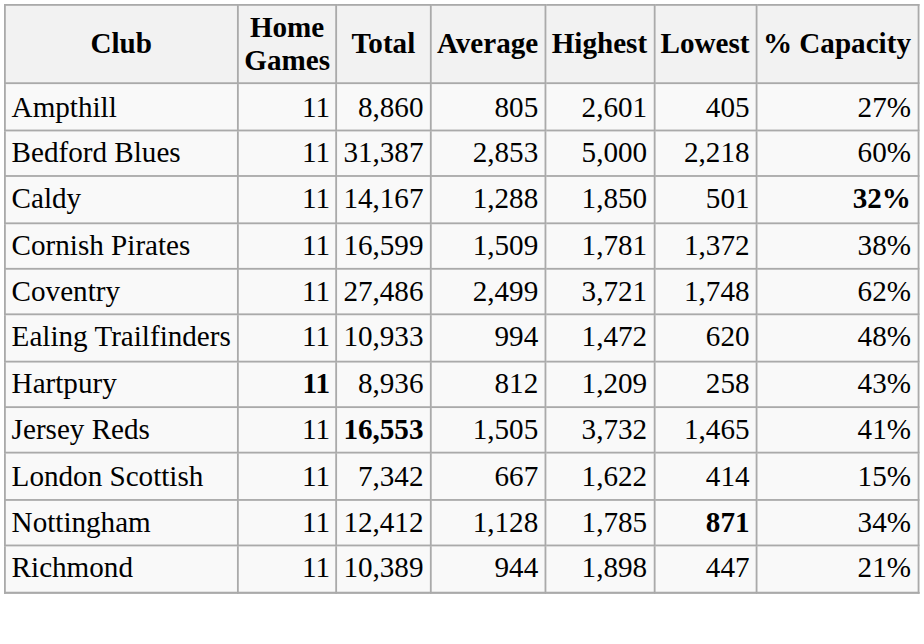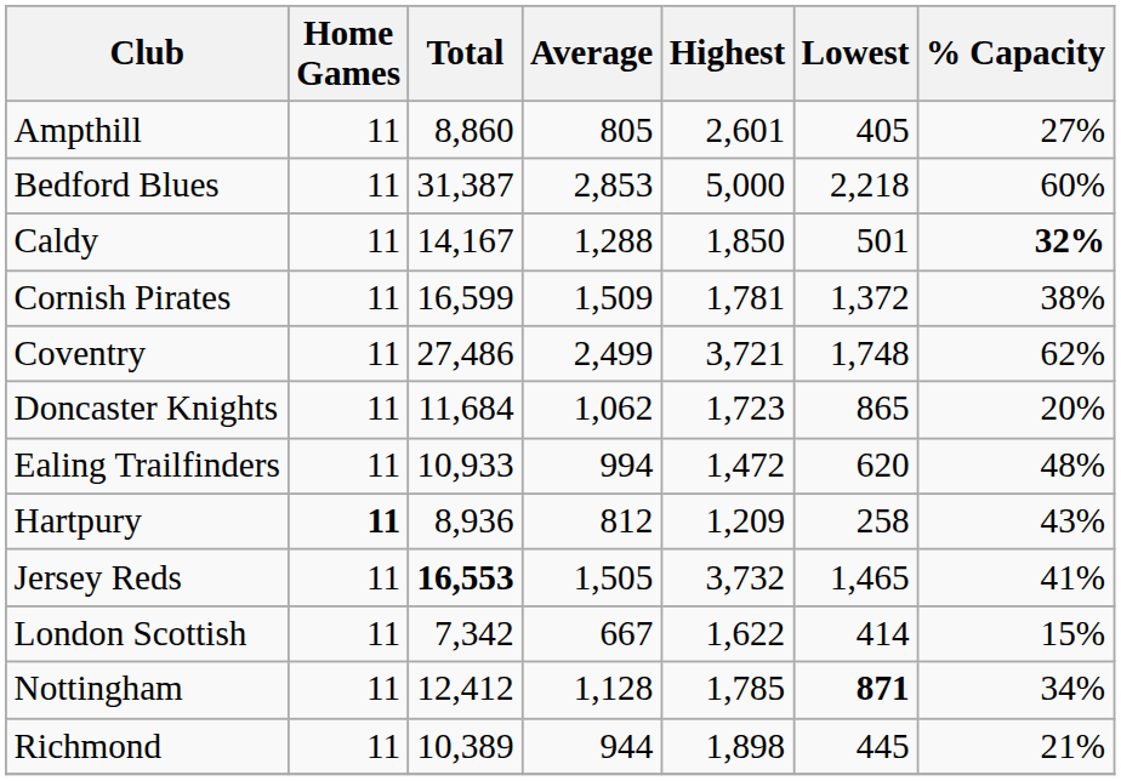+ row: Doncaster Knights | 11 | 11,684 | 1,062 | 1,723 | 865 | 20%
Richmond | Lowest: 447 -> 445
